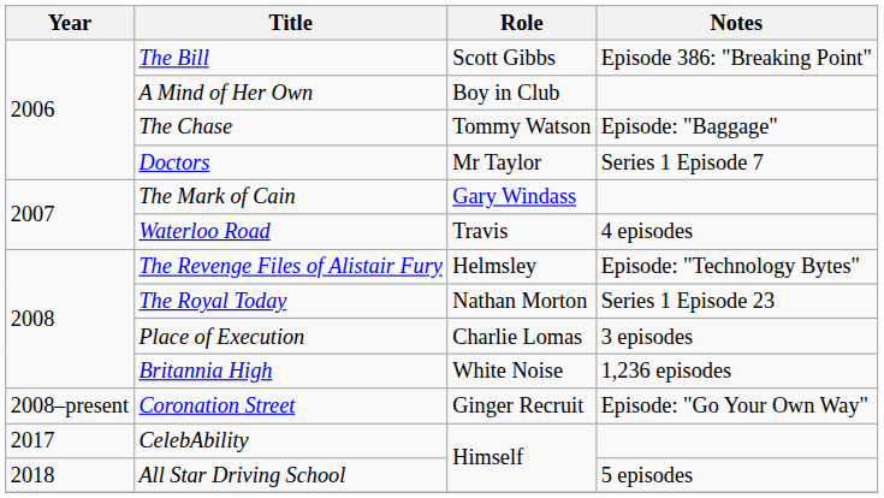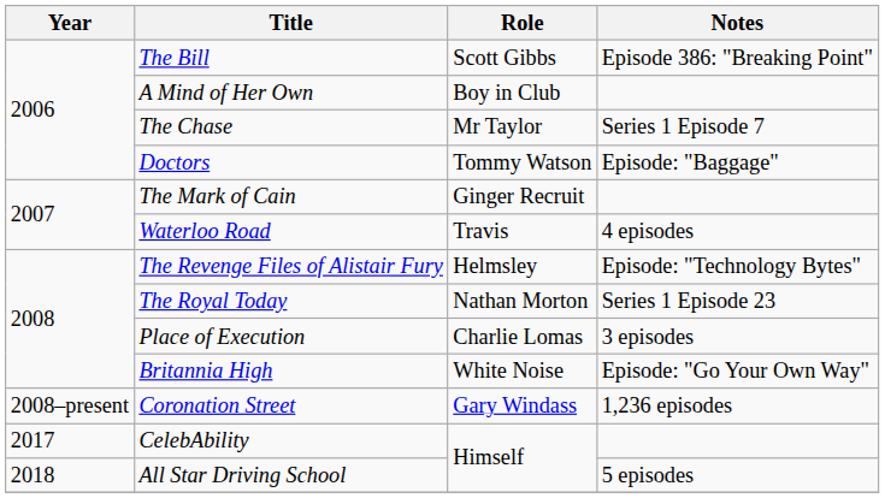The Chase | Role: Tommy Watson -> Mr Taylor
The Chase | Notes: Episode: "Baggage" -> Series 1 Episode 7
Doctors | Role: Mr Taylor -> Tommy Watson
Doctors | Notes: Series 1 Episode 7 -> Episode: "Baggage"
The Mark of Cain | Role: Gary Windass -> Ginger Recruit
Britannia High | Notes: 1,236 episodes -> Episode: "Go Your Own Way"
Coronation Street | Role: Ginger Recruit -> Gary Windass
Coronation Street | Notes: Episode: "Go Your Own Way" -> 1,236 episodes
